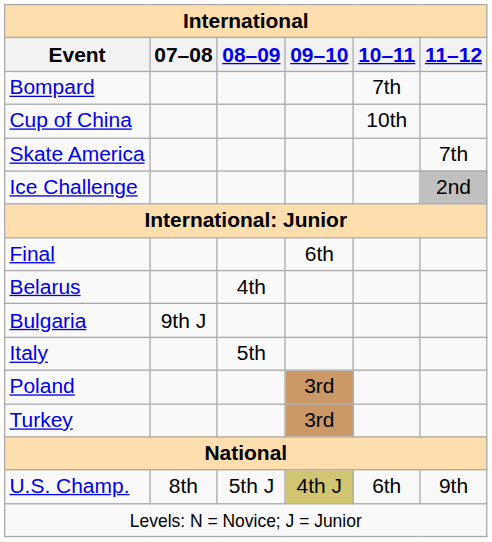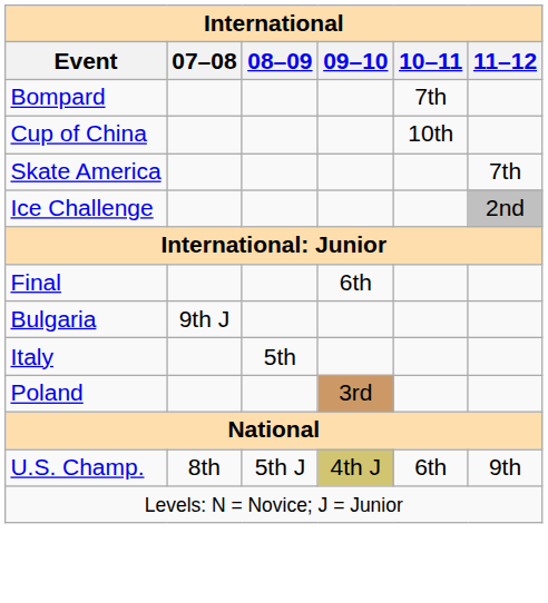- row: Belarus | 4th
- row: Turkey | 3rd
